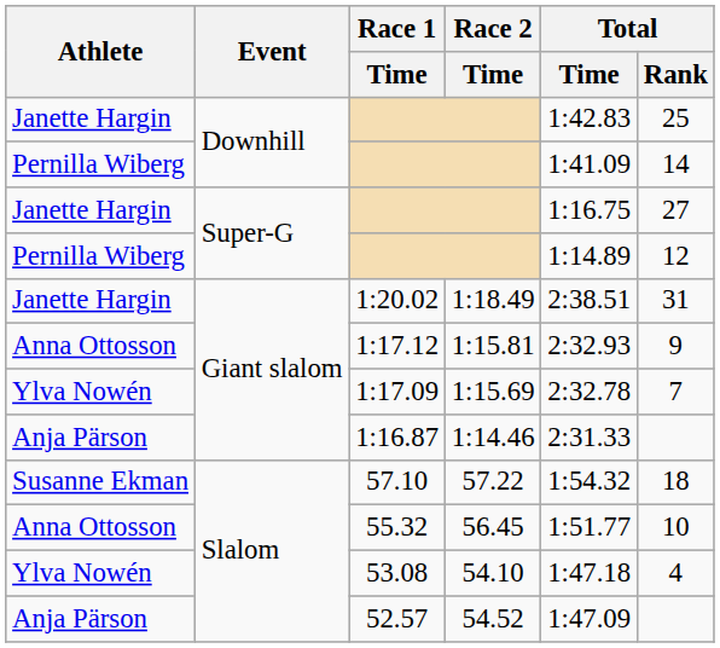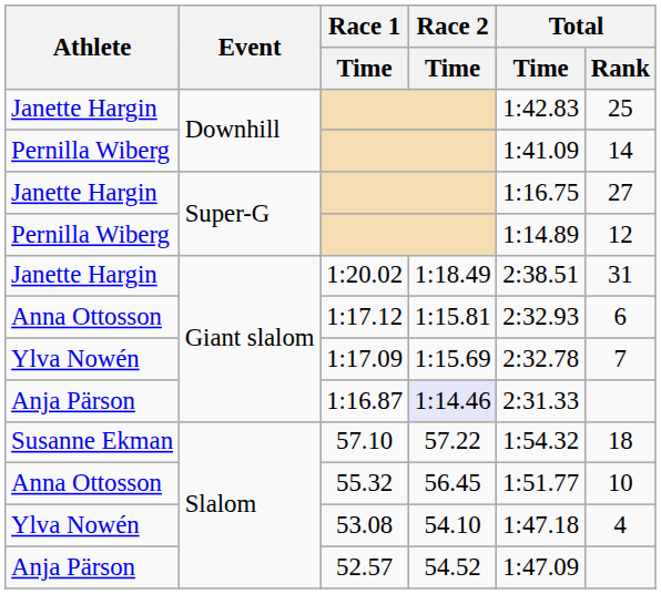1:17.12 | Total / Rank: 9 -> 6
1:16.87 | Race 2 / Time: no background -> lavender background
